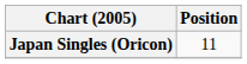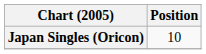Japan Singles (Oricon) | Position: 11 -> 10
